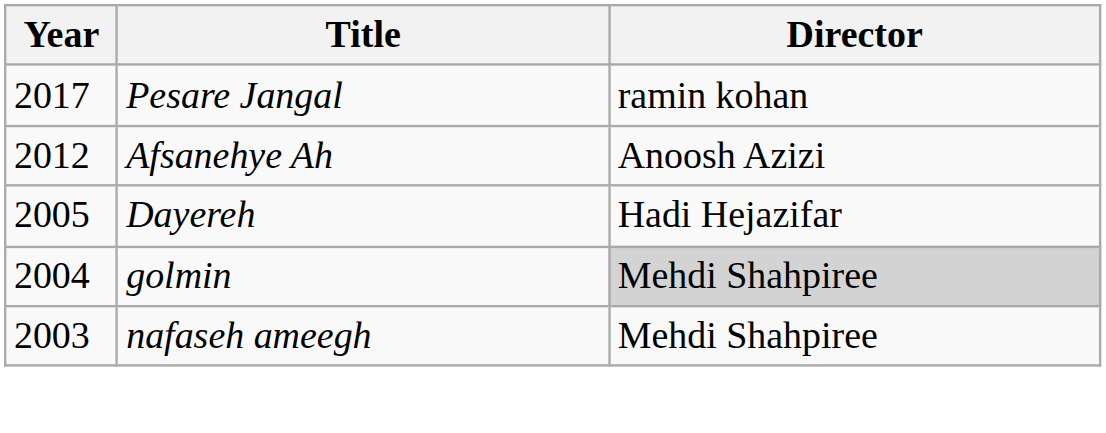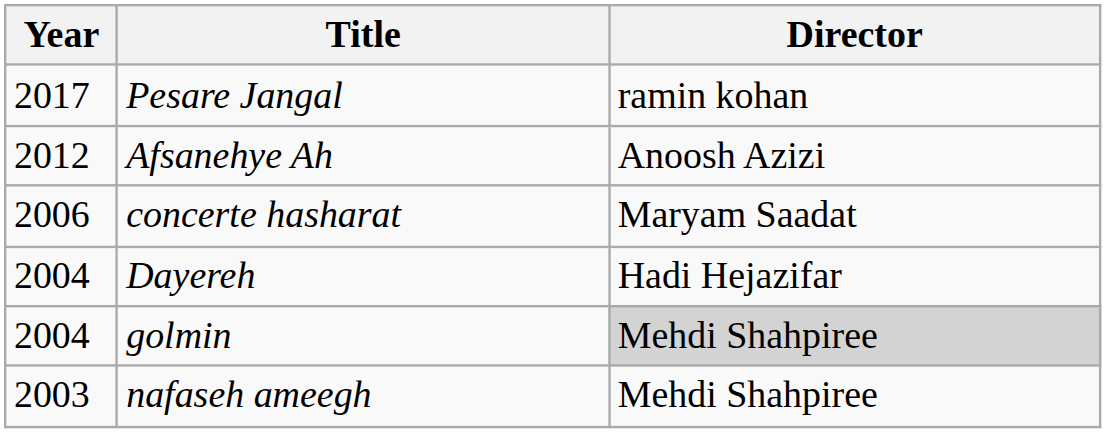+ row: 2006 | concerte hasharat | Maryam Saadat
Dayereh | Year: 2005 -> 2004
